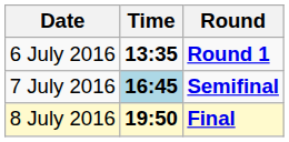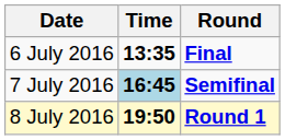6 July 2016 | Round: Round 1 -> Final
8 July 2016 | Round: Final -> Round 1
